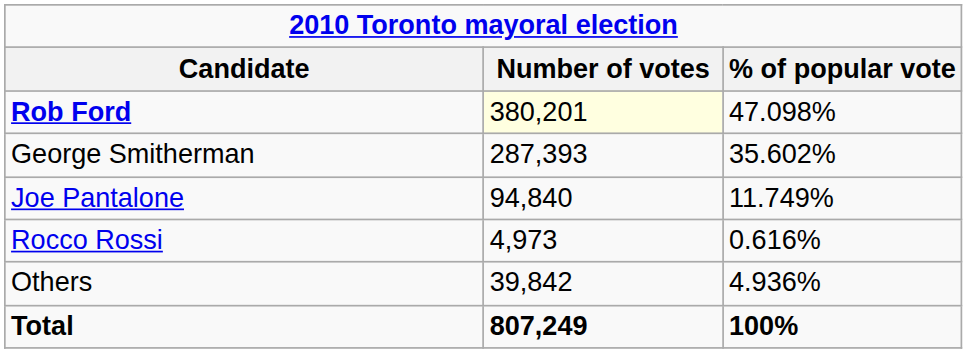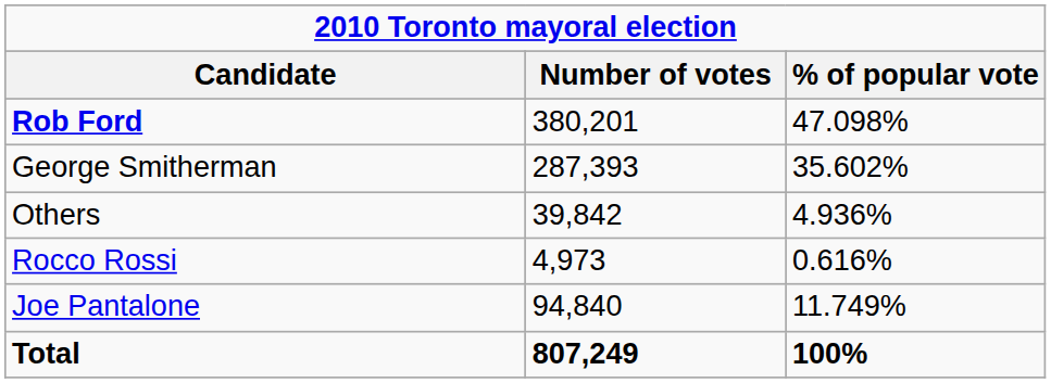Rob Ford | Number of votes: lightyellow background -> no background
rows swapped: Joe Pantalone <-> Others
